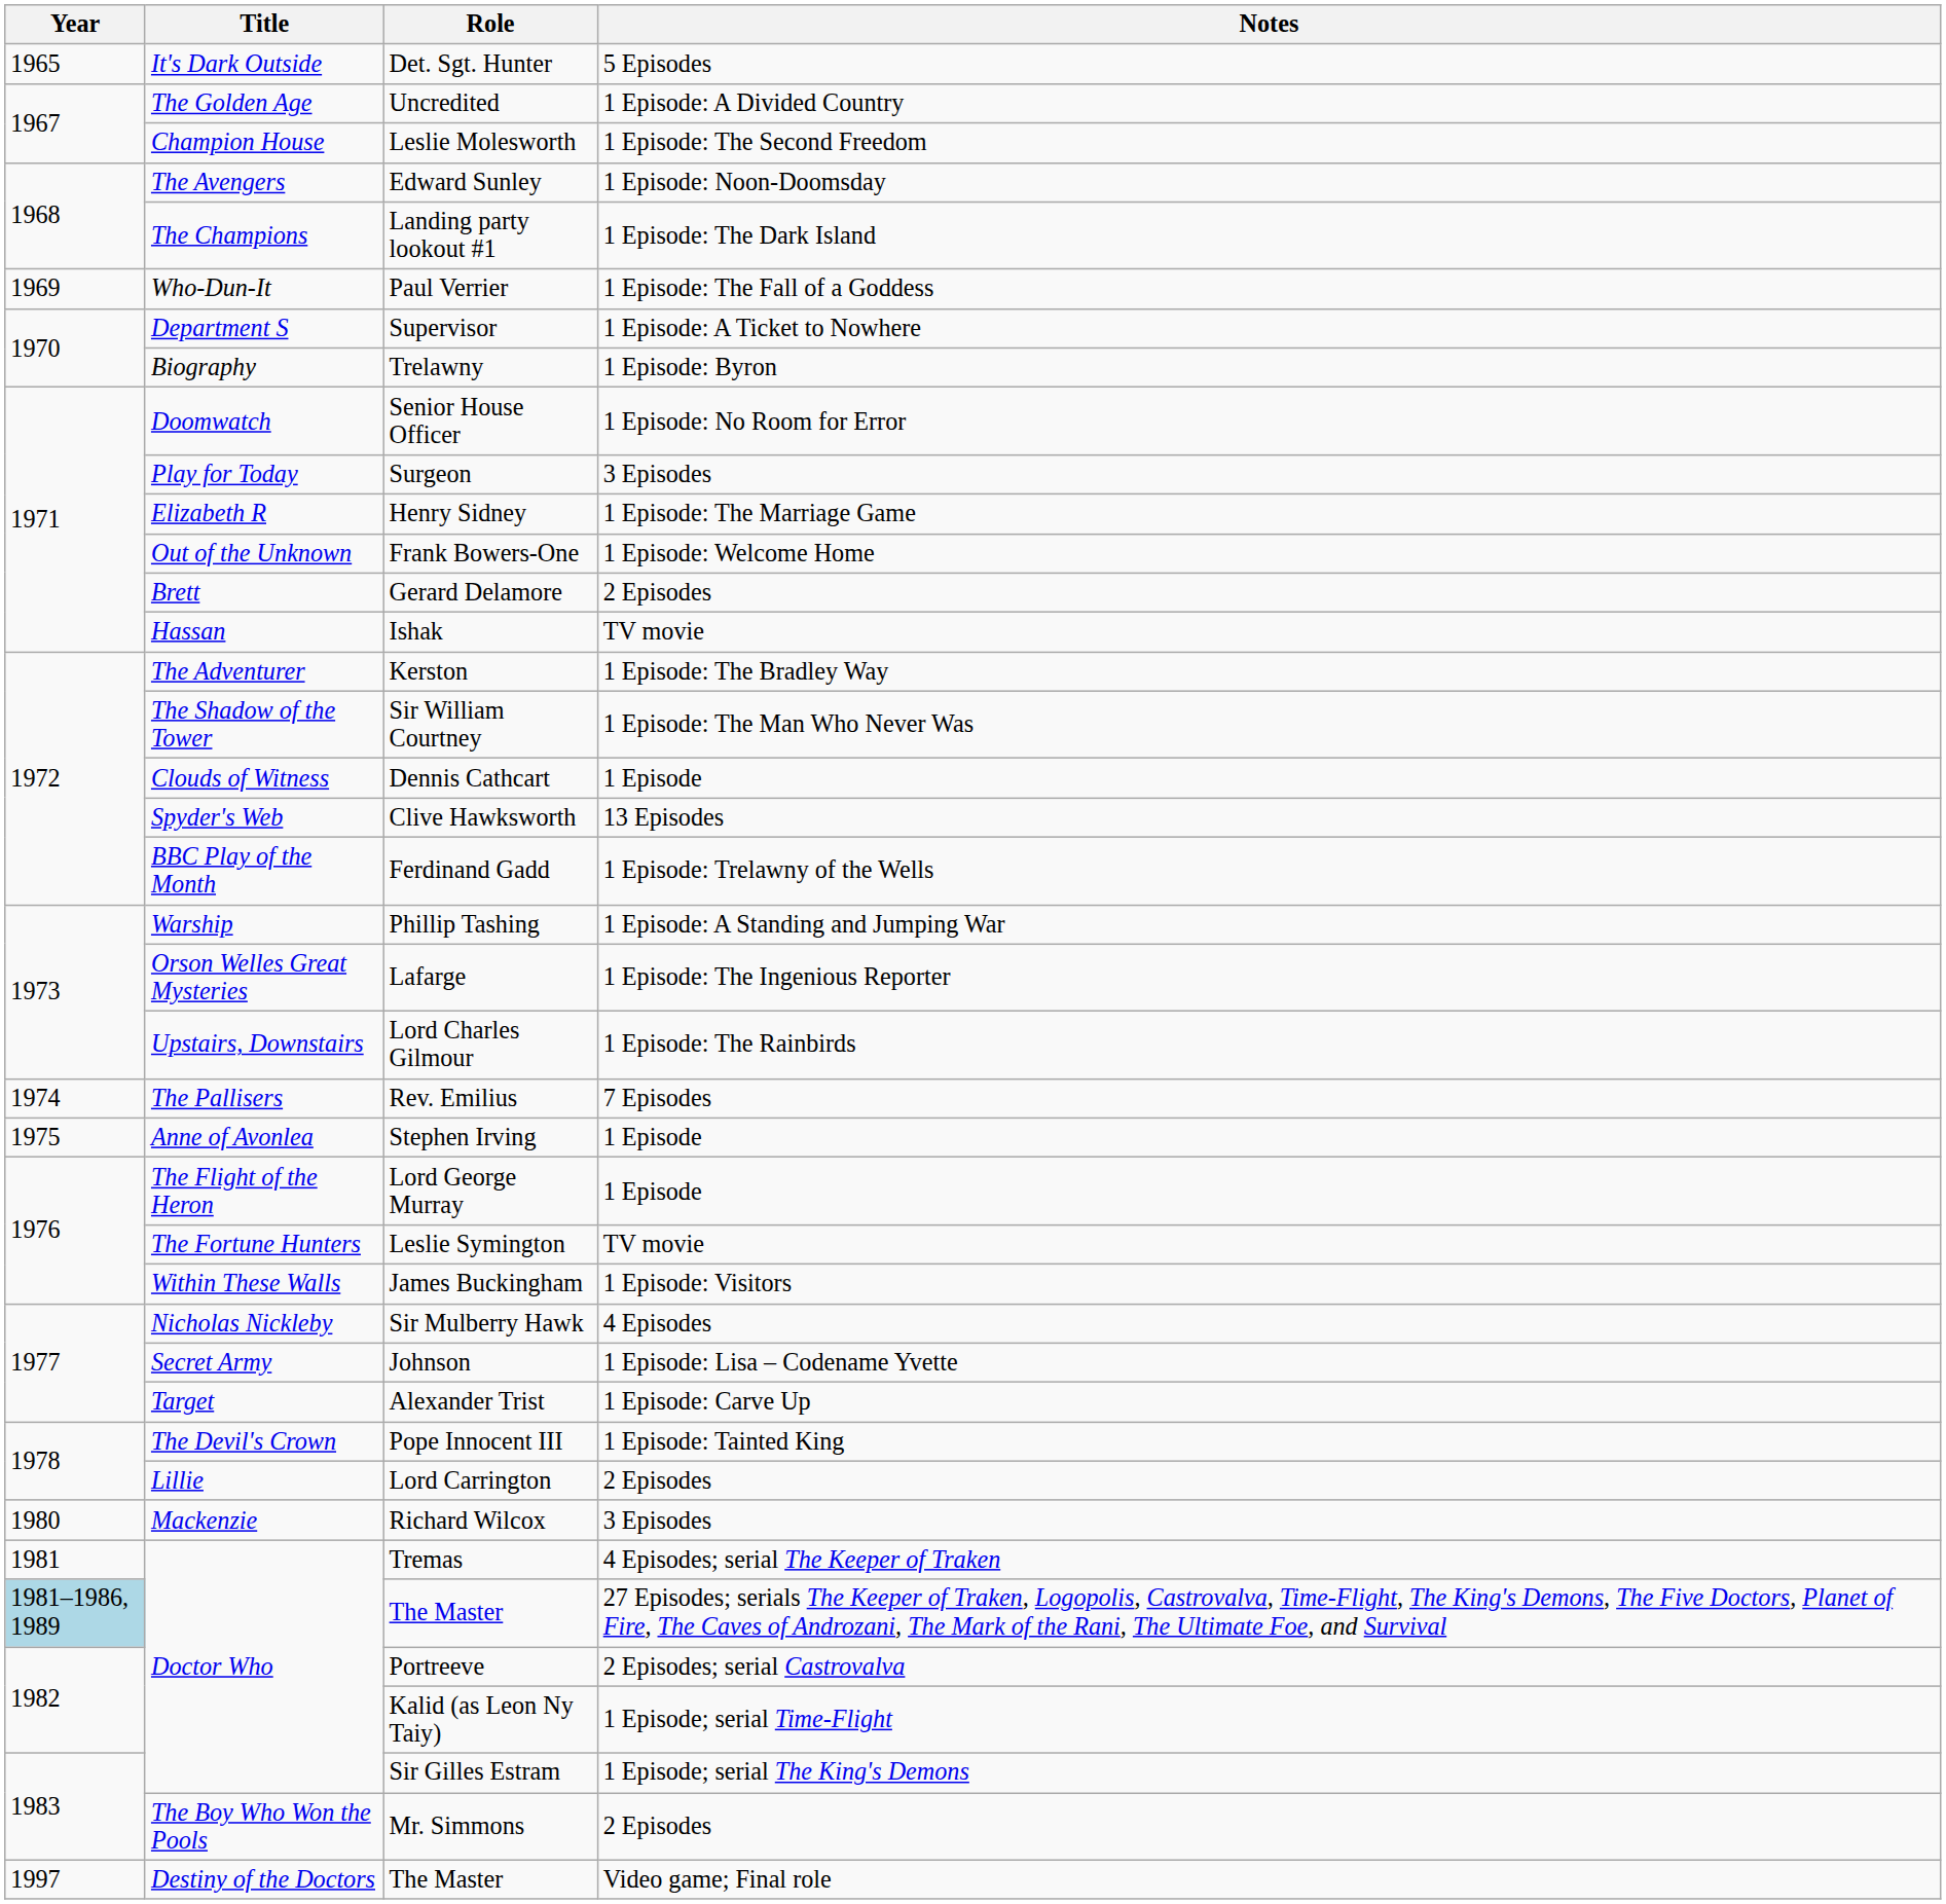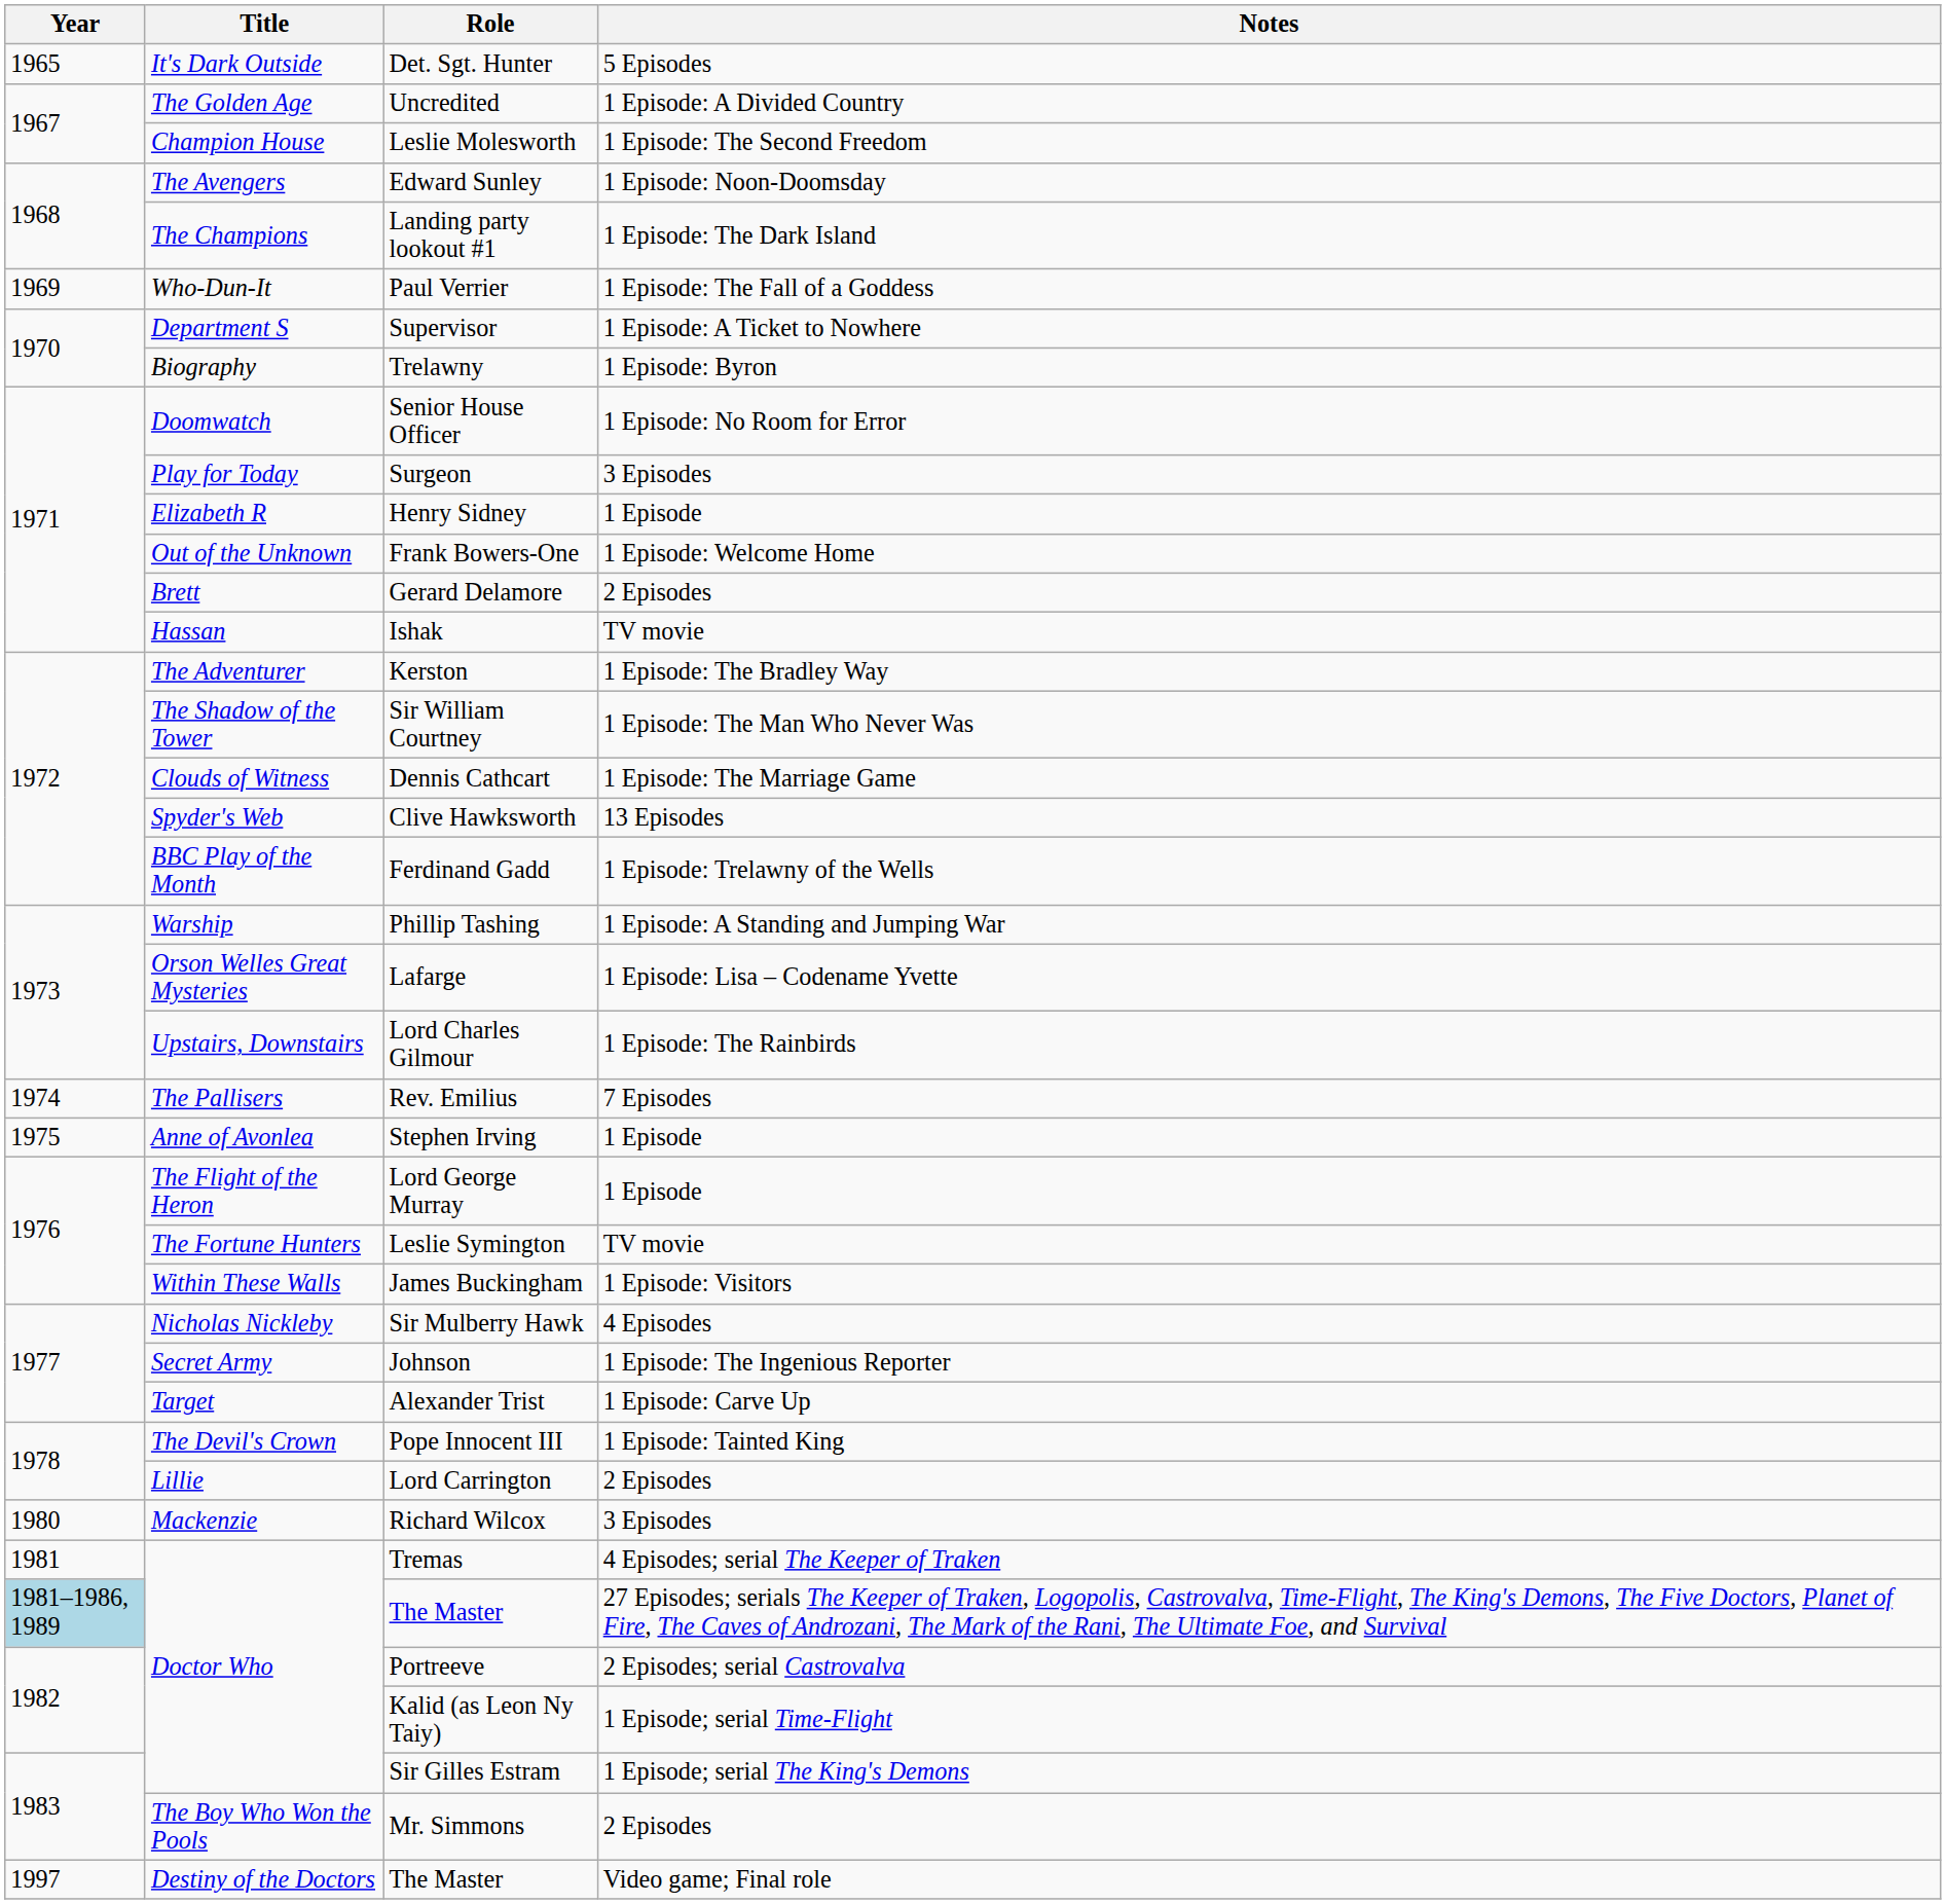Henry Sidney | Notes: 1 Episode: The Marriage Game -> 1 Episode
Dennis Cathcart | Notes: 1 Episode -> 1 Episode: The Marriage Game
Lafarge | Notes: 1 Episode: The Ingenious Reporter -> 1 Episode: Lisa – Codename Yvette
Johnson | Notes: 1 Episode: Lisa – Codename Yvette -> 1 Episode: The Ingenious Reporter
